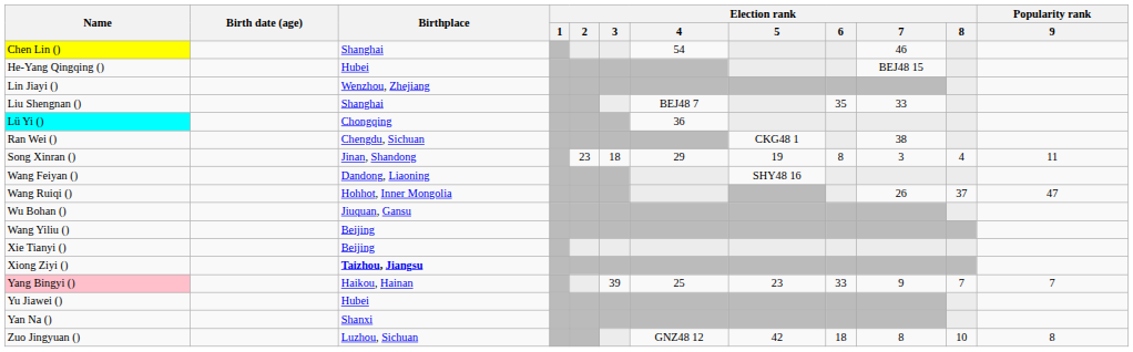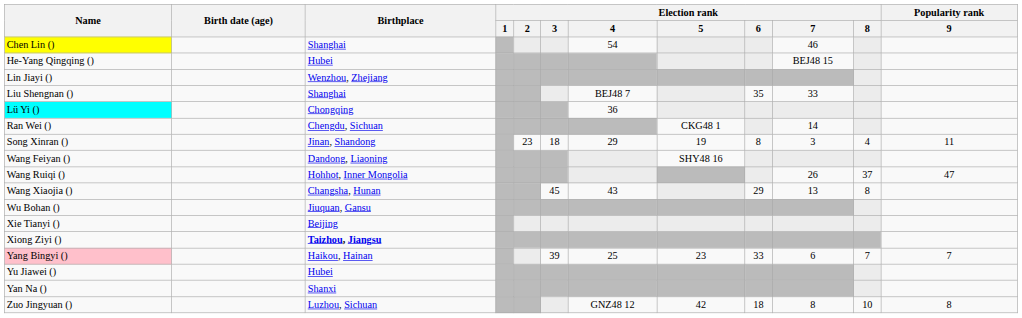Ran Wei () | Election rank / 7: 38 -> 14
+ row: Wang Xiaojia () | Changsha, Hunan | 45 | 43 | 29 | 13 | 8
- row: Wang Yiliu () | Beijing
Yang Bingyi () | Election rank / 7: 9 -> 6
